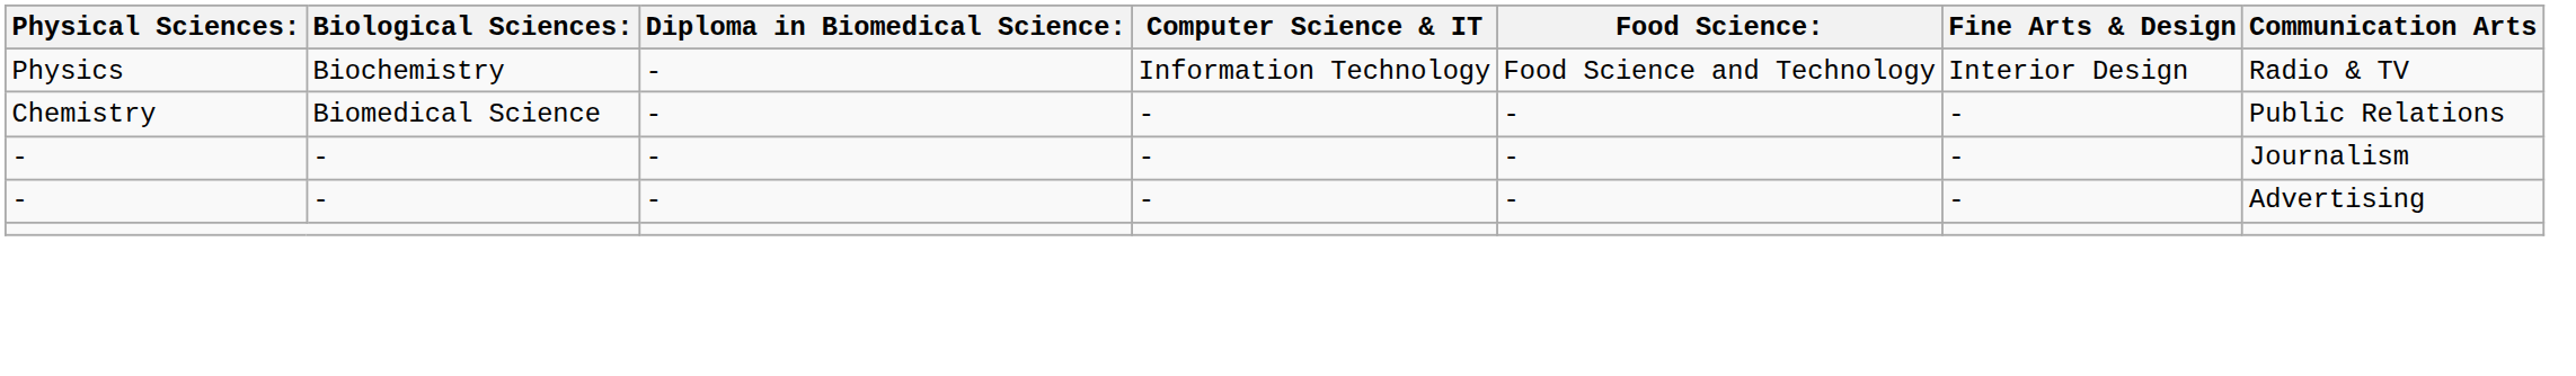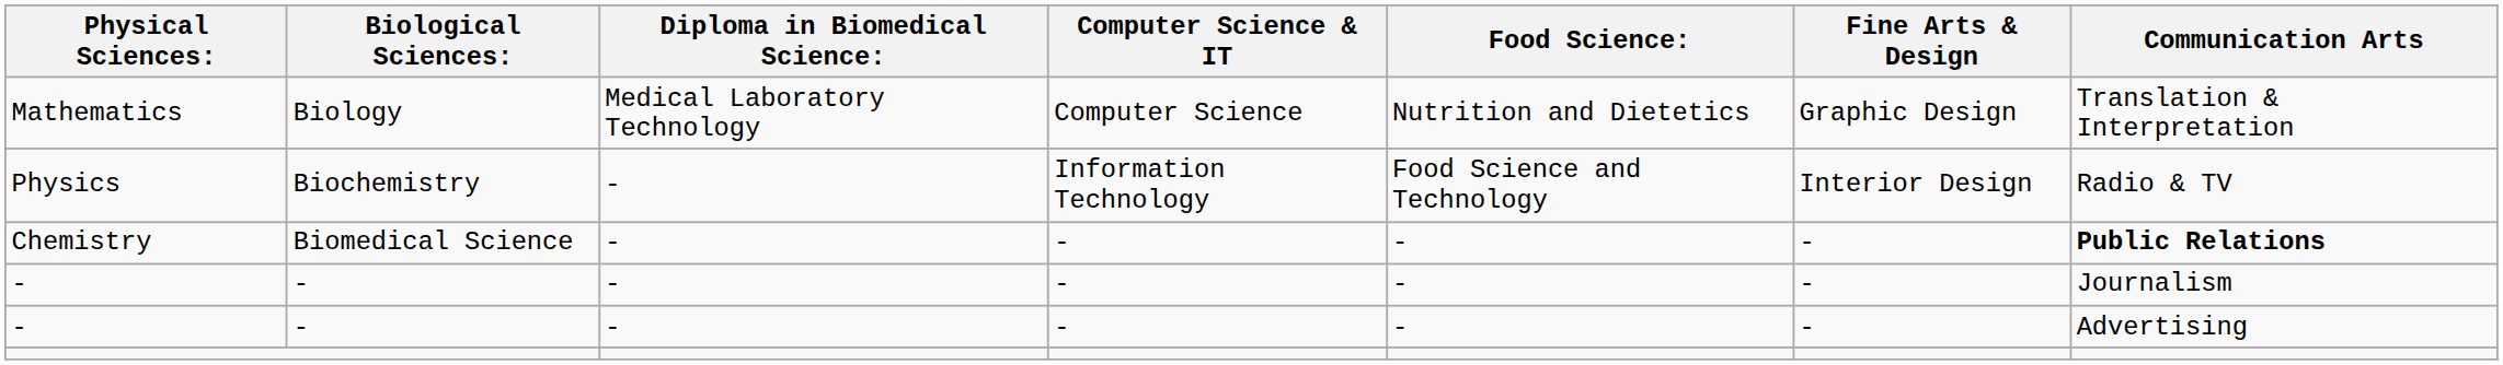+ row: Mathematics | Biology | Medical Laboratory Technology | Computer Science | Nutrition and Dietetics | Graphic Design | Translation & Interpretation
Chemistry | Communication Arts: normal -> bold
